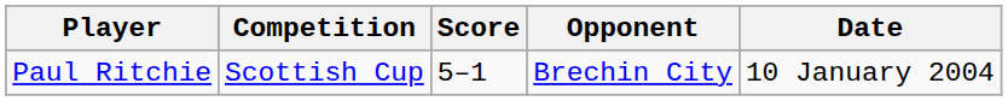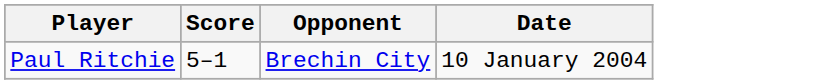- column: Competition | Scottish Cup
